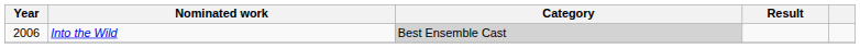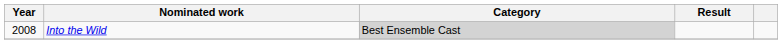Into the Wild | Year: 2006 -> 2008
